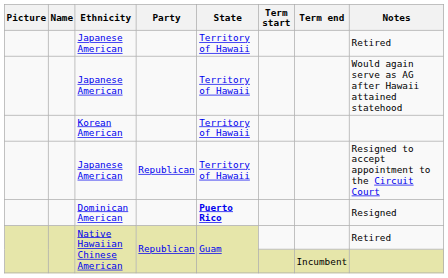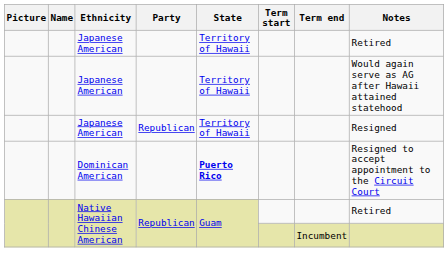- row: Korean American | Territory of Hawaii
Japanese American / Republican | Notes: Resigned to accept appointment to the Circuit Court -> Resigned
Dominican American | Notes: Resigned -> Resigned to accept appointment to the Circuit Court
